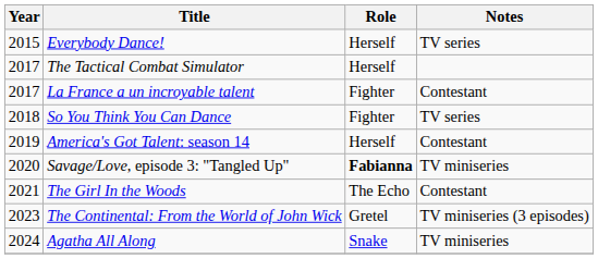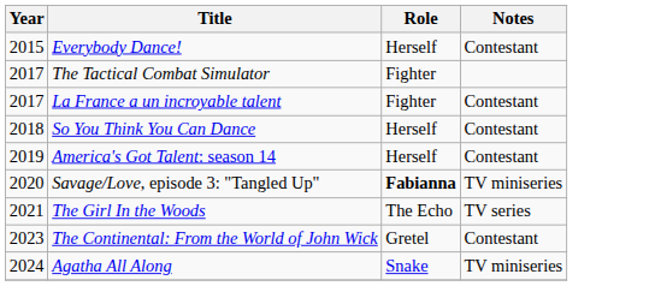Everybody Dance! | Notes: TV series -> Contestant
The Tactical Combat Simulator | Role: Herself -> Fighter
So You Think You Can Dance | Role: Fighter -> Herself
So You Think You Can Dance | Notes: TV series -> Contestant
The Girl In the Woods | Notes: Contestant -> TV series
The Continental: From the World of John Wick | Notes: TV miniseries (3 episodes) -> Contestant
